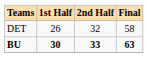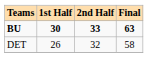rows swapped: DET <-> BU
